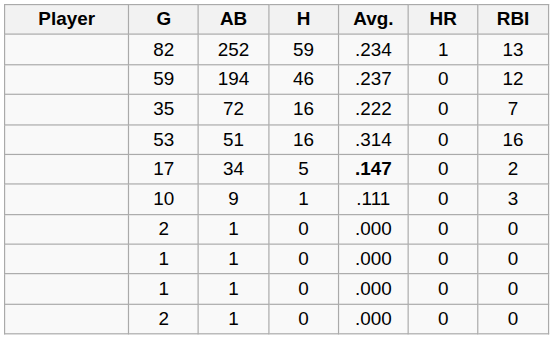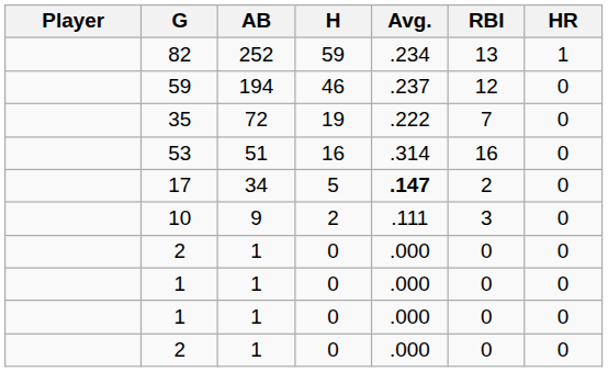columns swapped: HR <-> RBI
35 | H: 16 -> 19
10 | H: 1 -> 2
